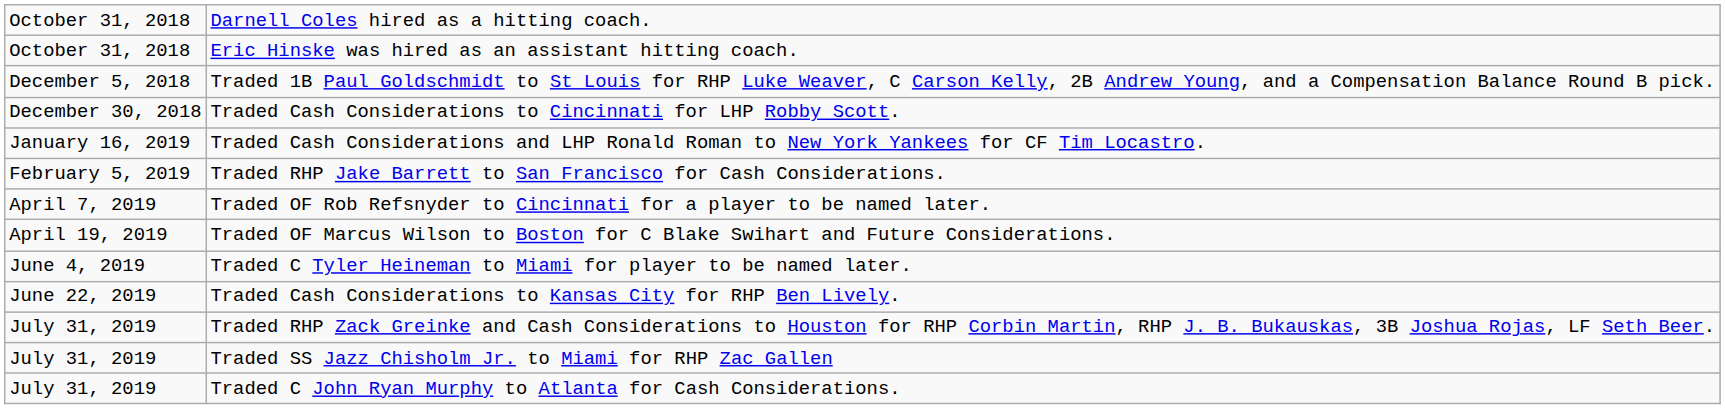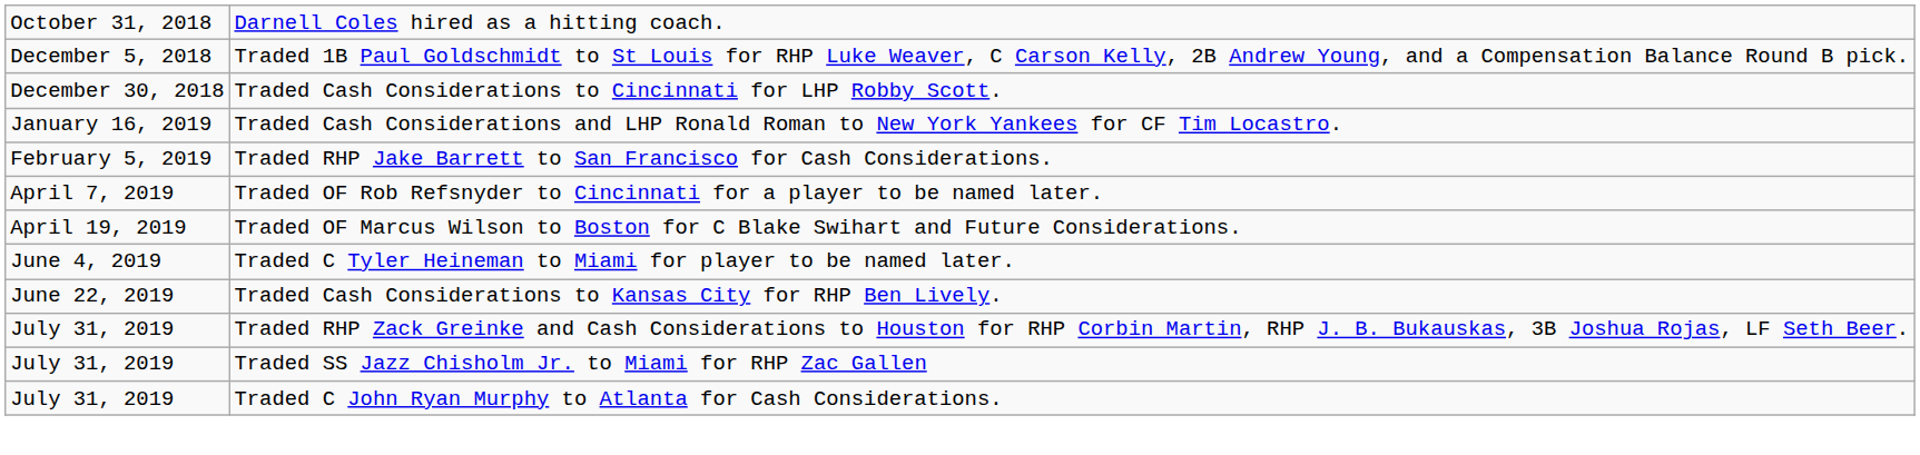- row: October 31, 2018 | Eric Hinske was hired as an assistant hitting coach.
